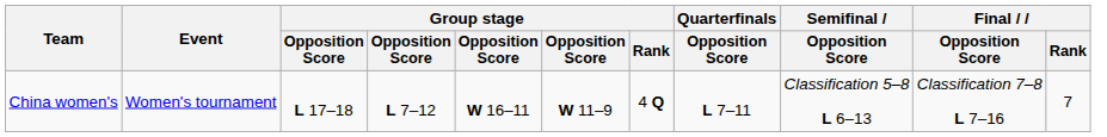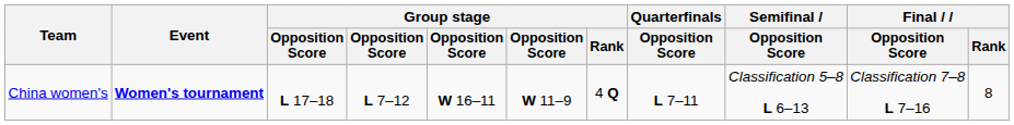China women's | Event: normal -> bold
China women's | Final / Rank: 7 -> 8
